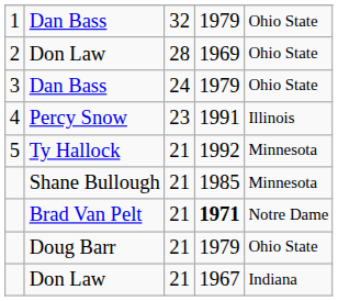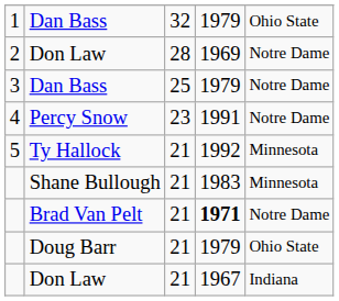2 / Don Law | column 5: Ohio State -> Notre Dame
3 / Dan Bass | column 3: 24 -> 25
3 / Dan Bass | column 5: Ohio State -> Notre Dame
Percy Snow | column 5: Illinois -> Notre Dame
Shane Bullough | column 4: 1985 -> 1983
